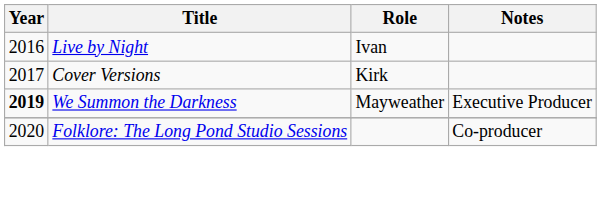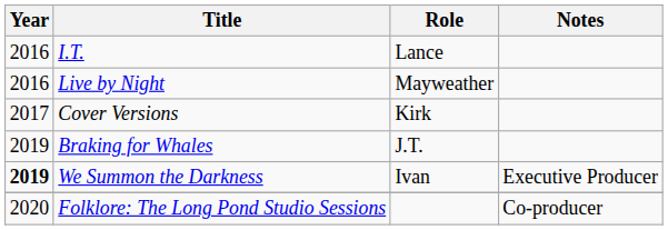+ row: 2016 | I.T. | Lance
Live by Night | Role: Ivan -> Mayweather
+ row: 2019 | Braking for Whales | J.T.
We Summon the Darkness | Role: Mayweather -> Ivan
